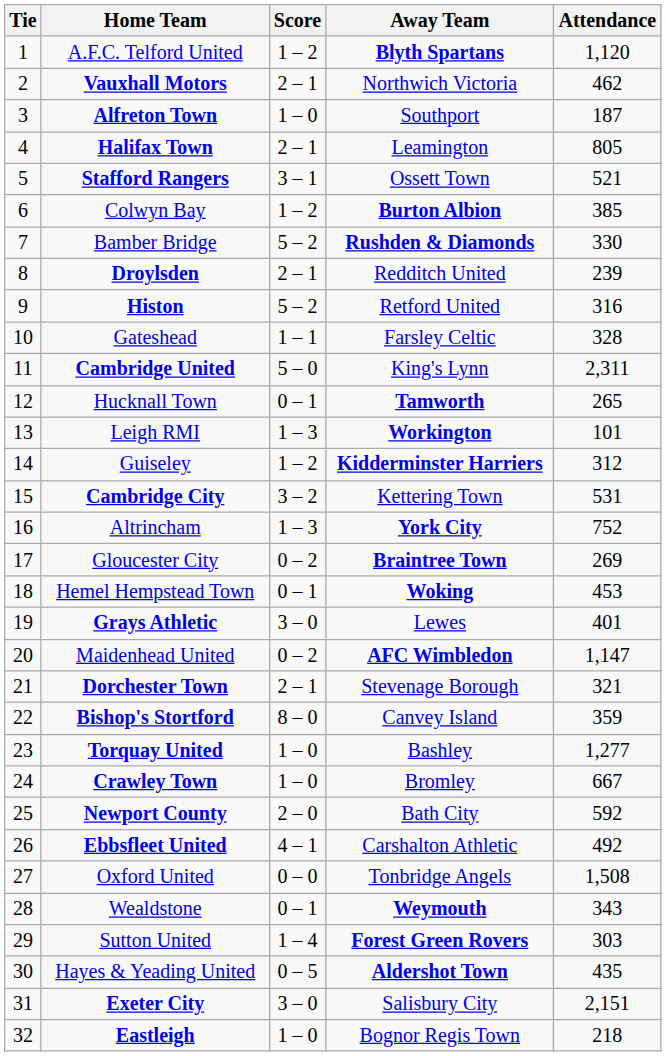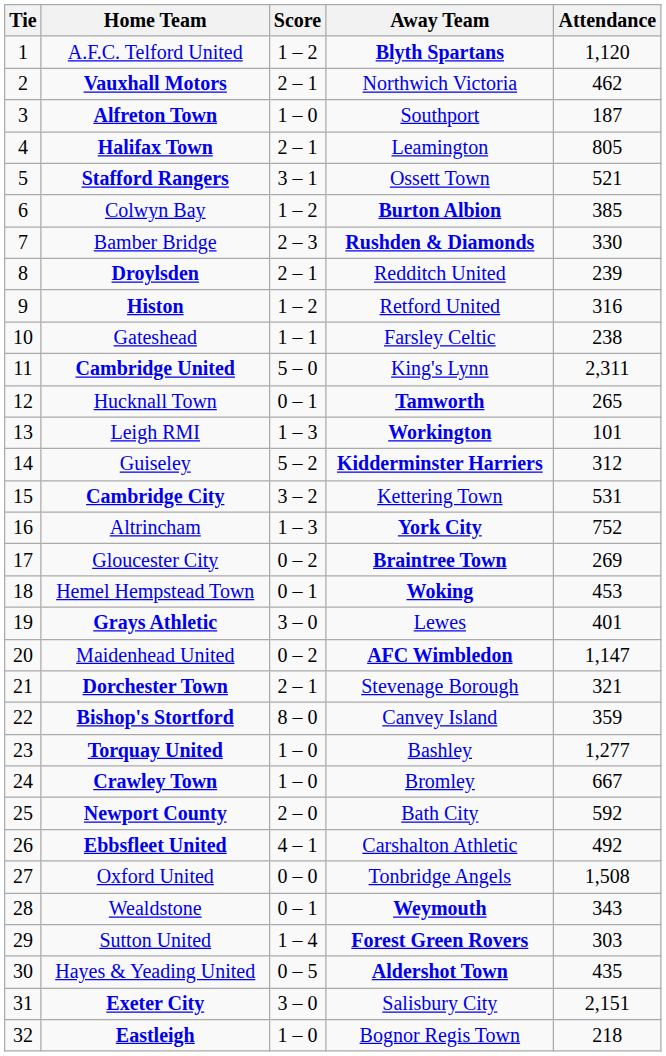Bamber Bridge | Score: 5 – 2 -> 2 – 3
Histon | Score: 5 – 2 -> 1 – 2
Gateshead | Attendance: 328 -> 238
Guiseley | Score: 1 – 2 -> 5 – 2
